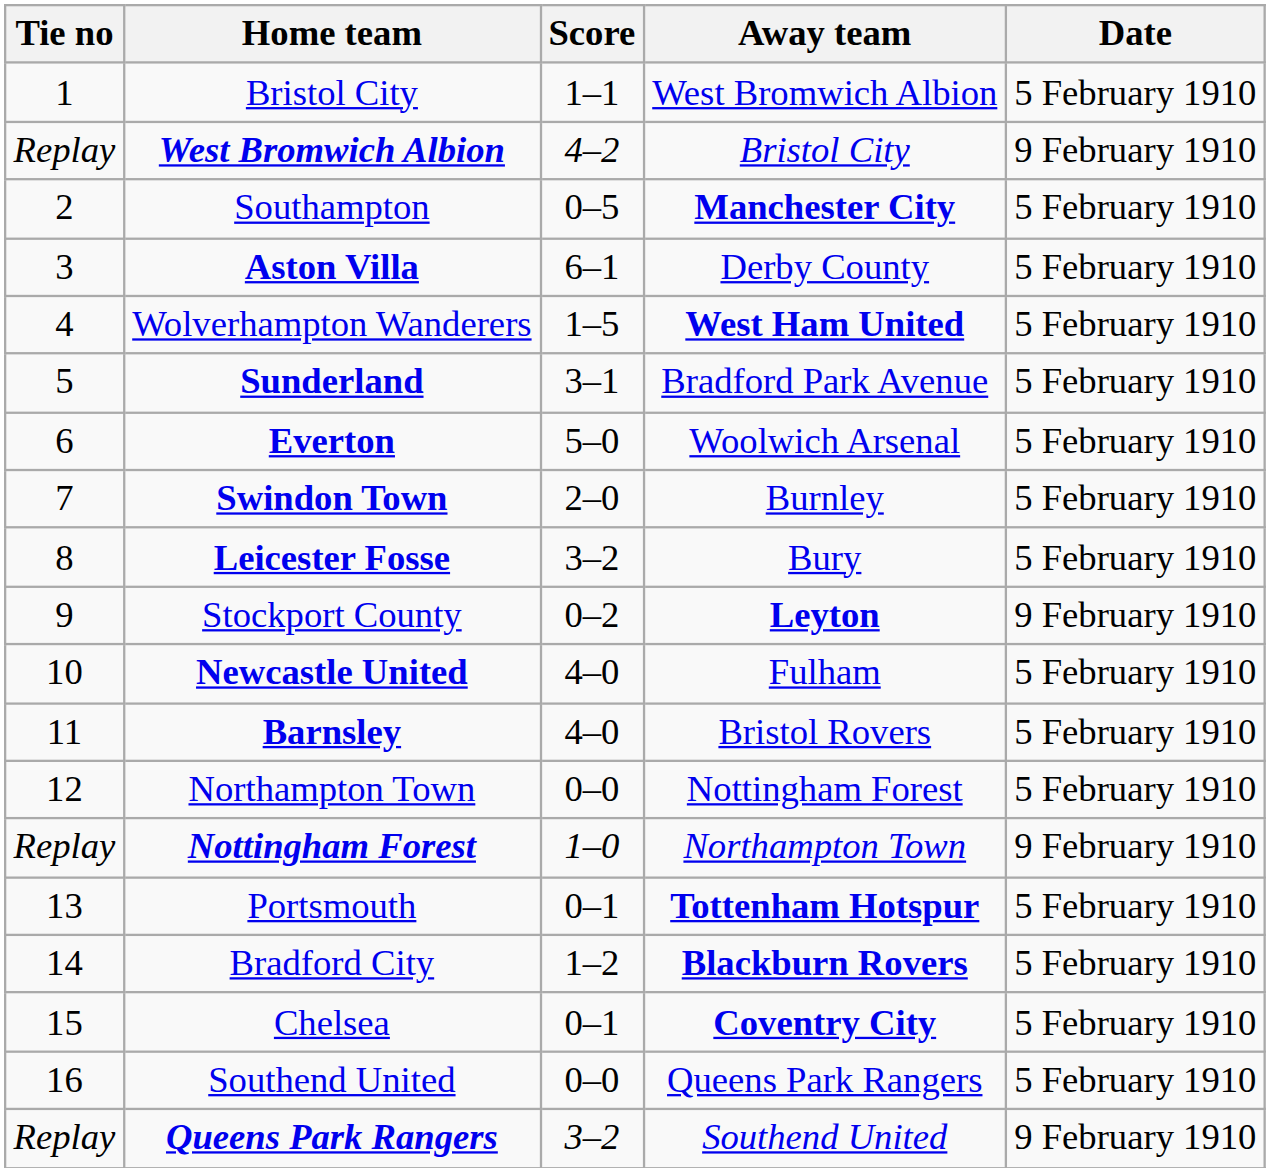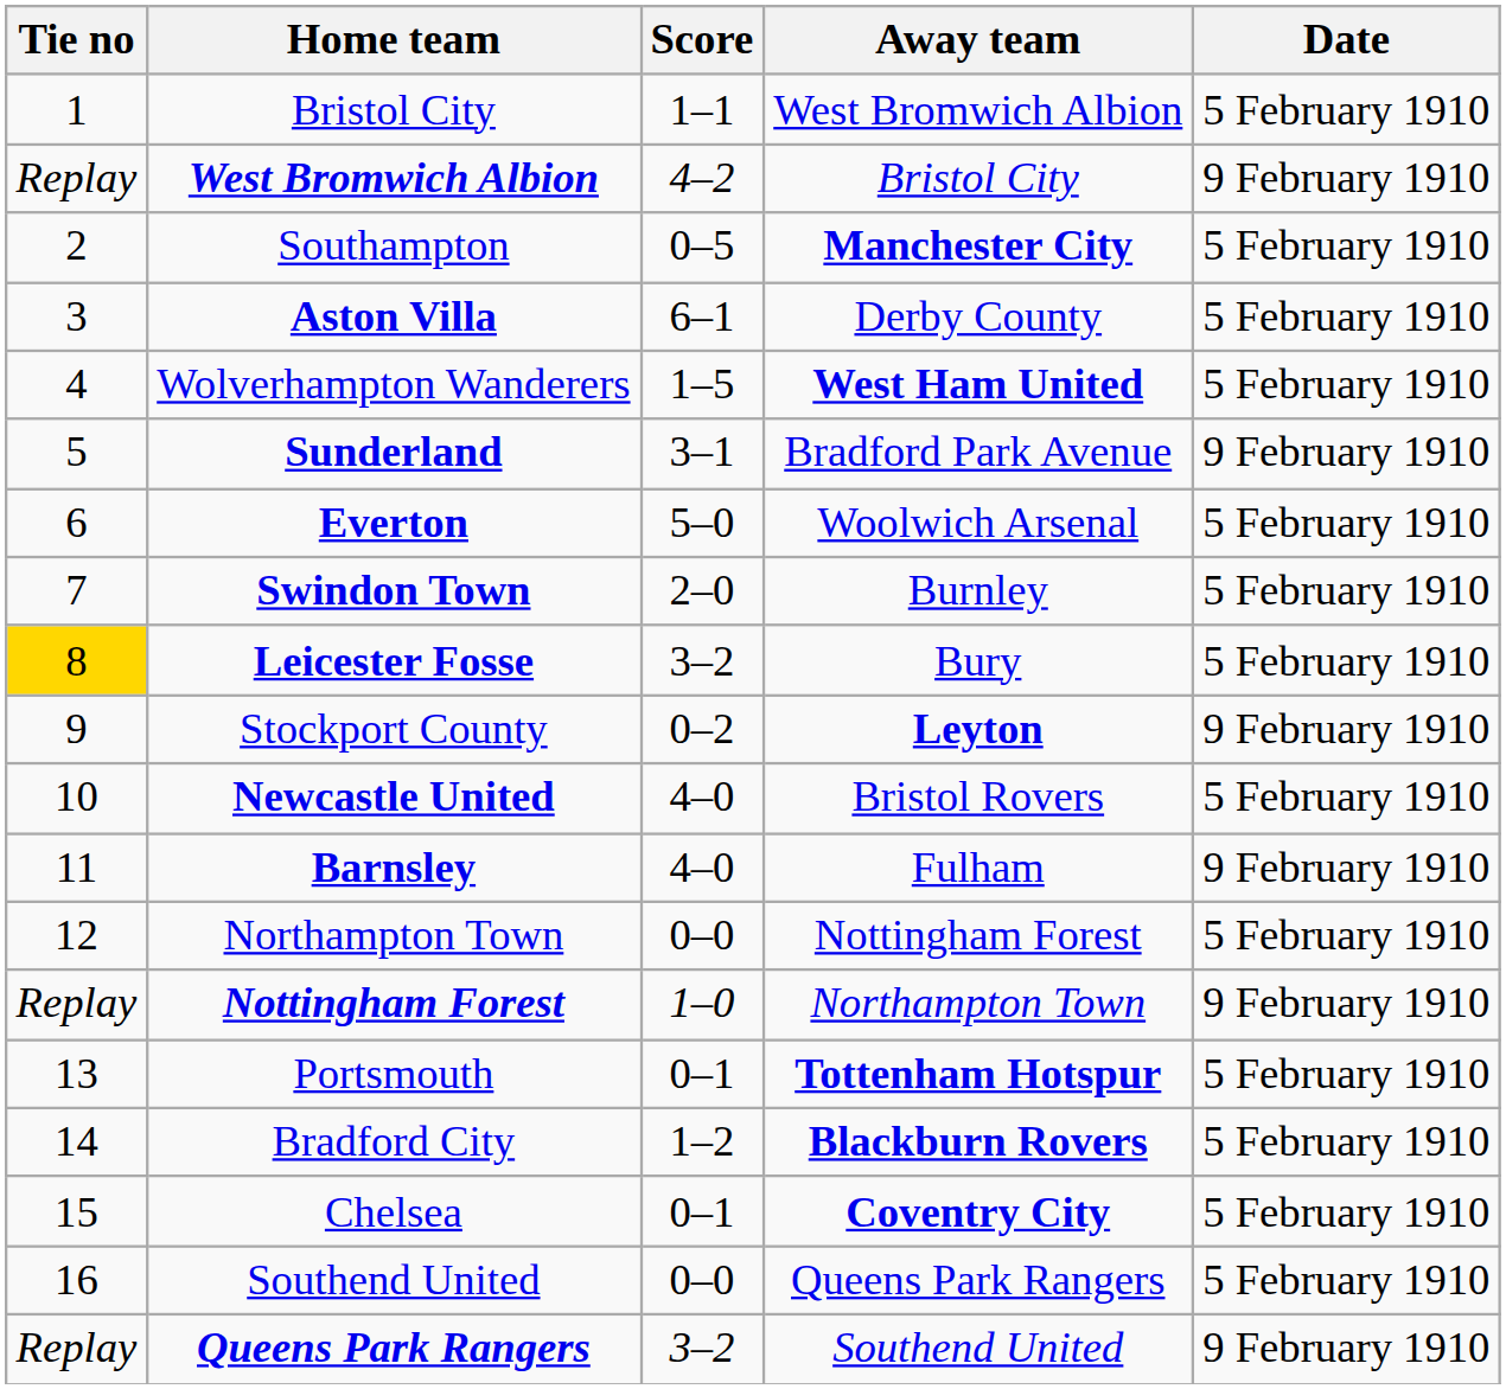Sunderland | Date: 5 February 1910 -> 9 February 1910
Leicester Fosse | Tie no: no background -> gold background
Newcastle United | Away team: Fulham -> Bristol Rovers
Barnsley | Away team: Bristol Rovers -> Fulham
Barnsley | Date: 5 February 1910 -> 9 February 1910
